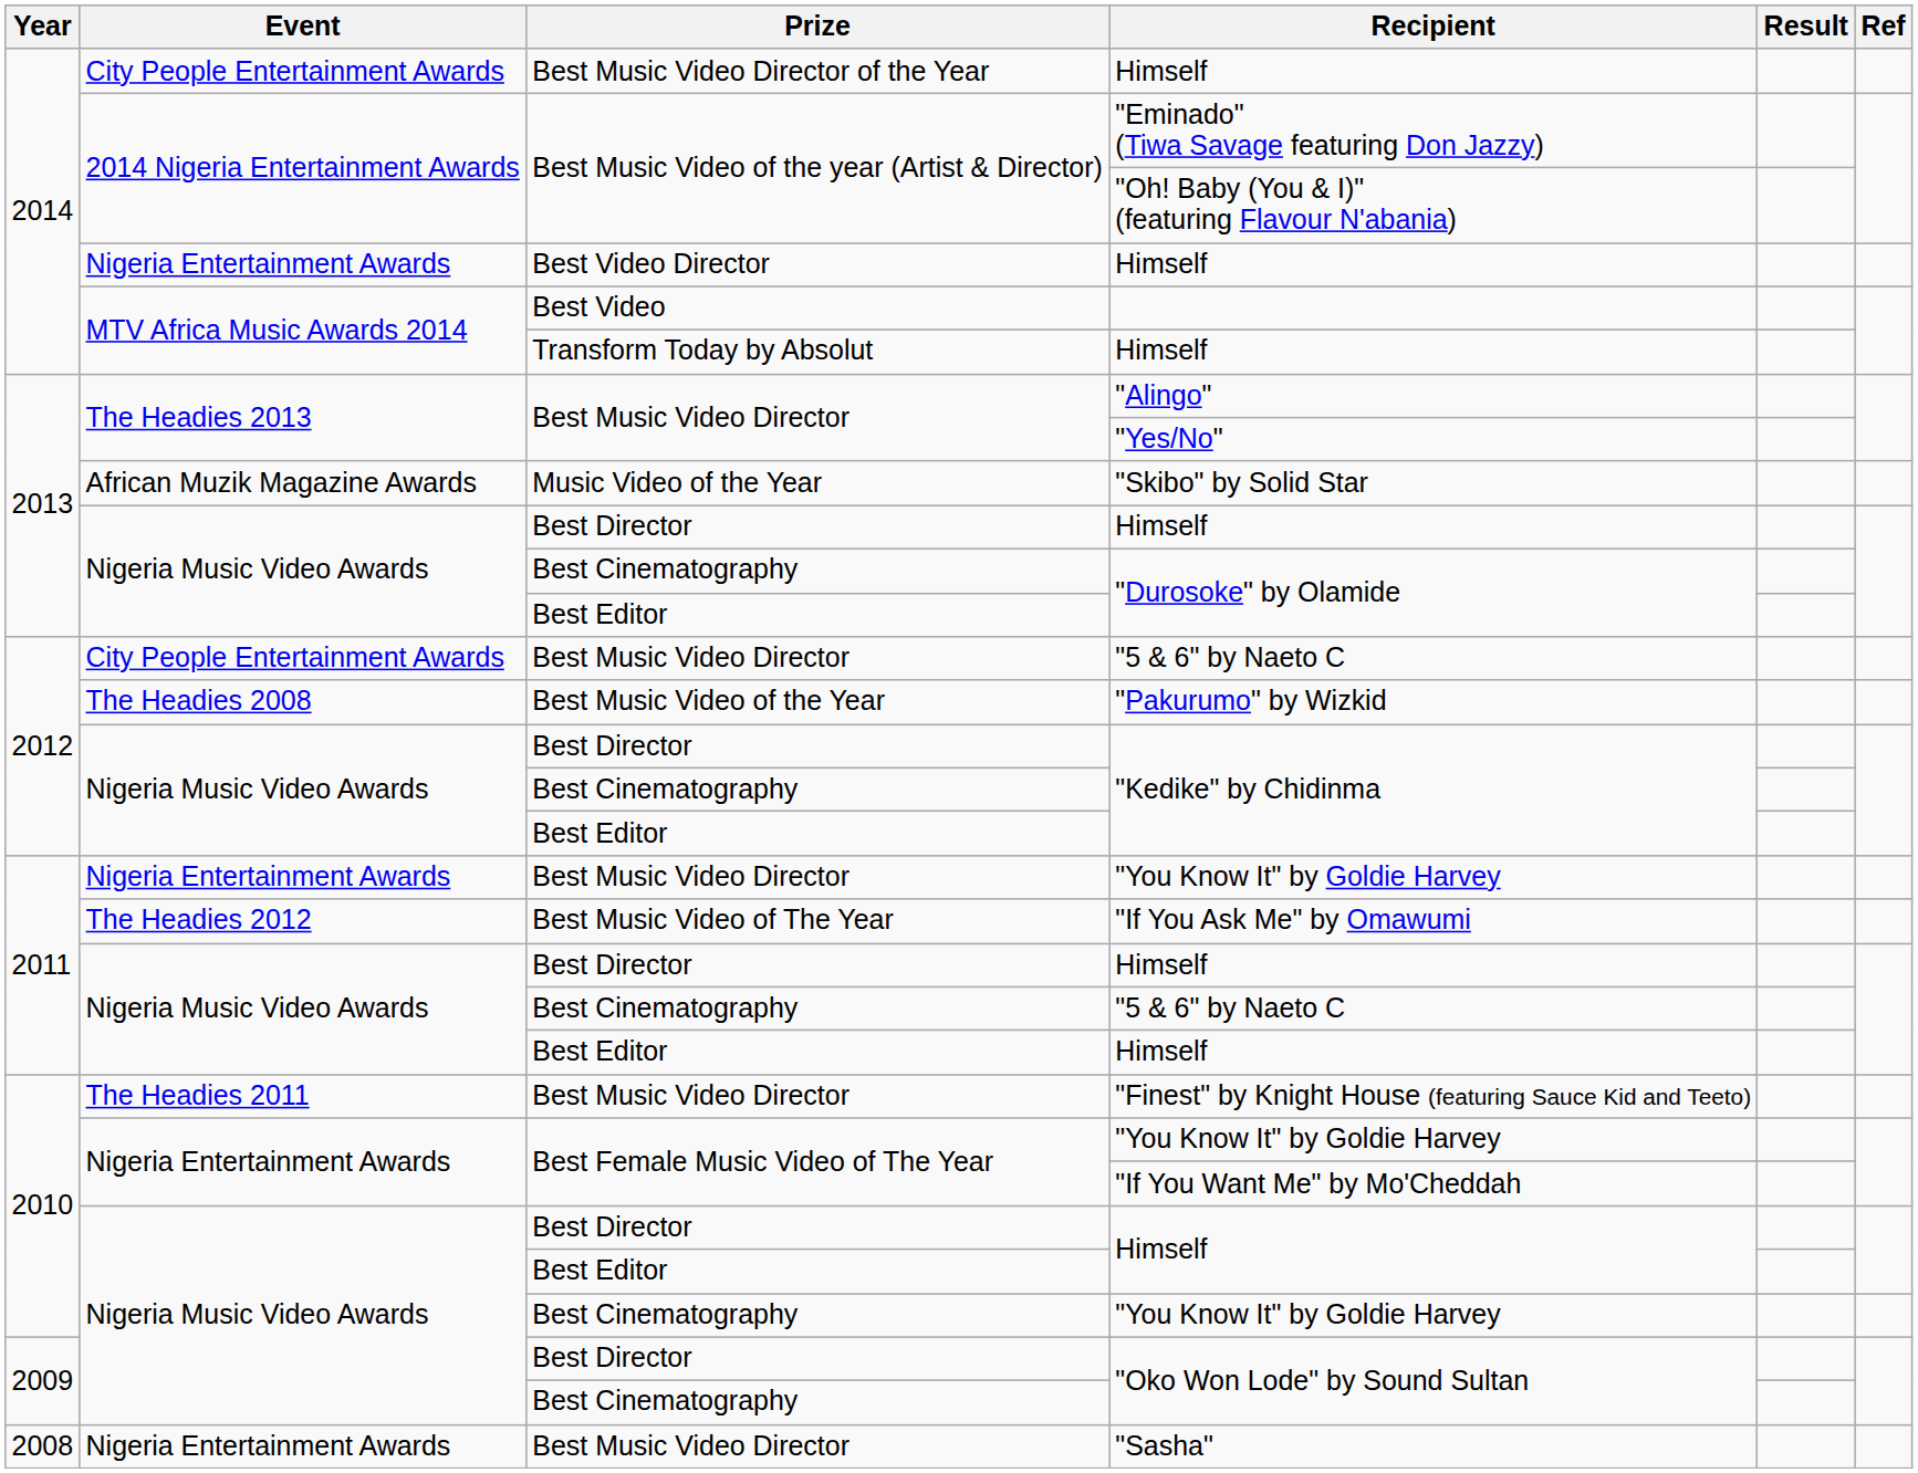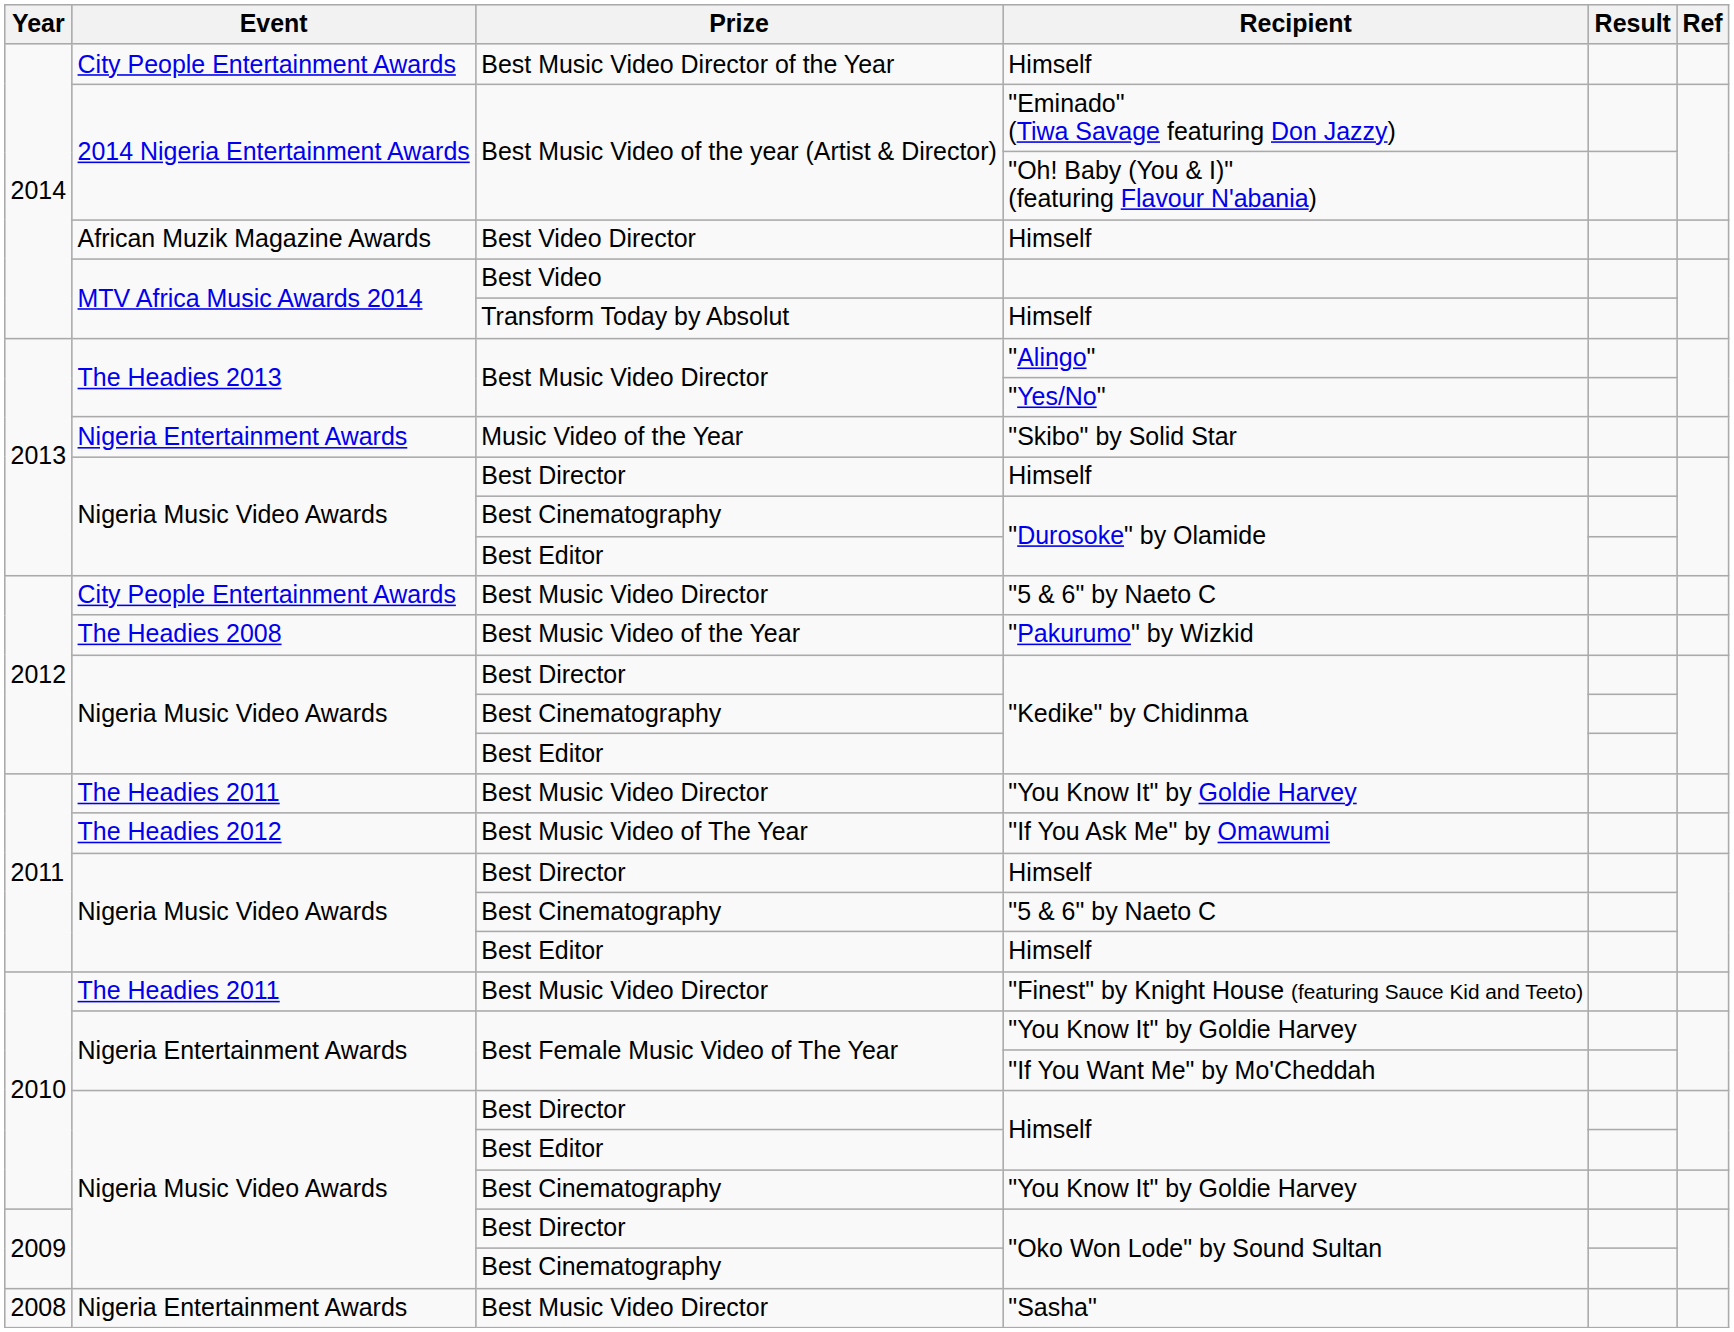Best Video Director / Himself | Event: Nigeria Entertainment Awards -> African Muzik Magazine Awards
"Skibo" by Solid Star | Event: African Muzik Magazine Awards -> Nigeria Entertainment Awards
Best Music Video Director / "You Know It" by Goldie Harvey | Event: Nigeria Entertainment Awards -> The Headies 2011
